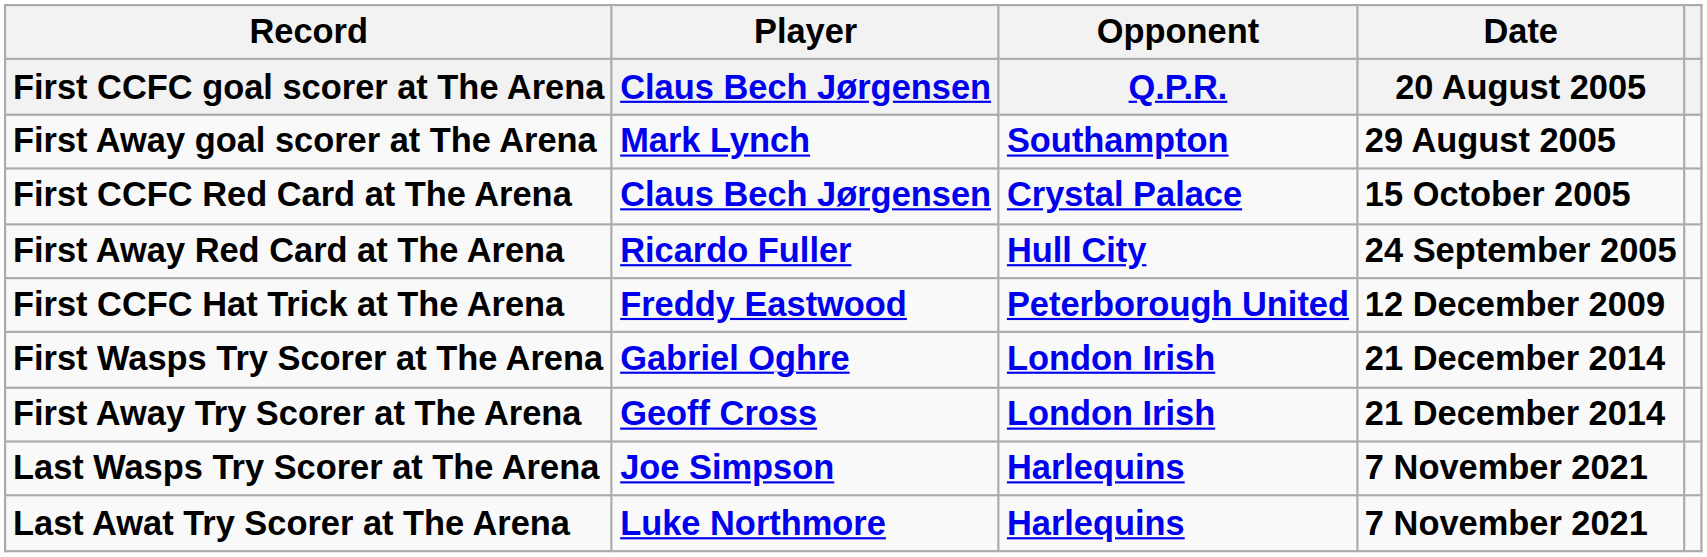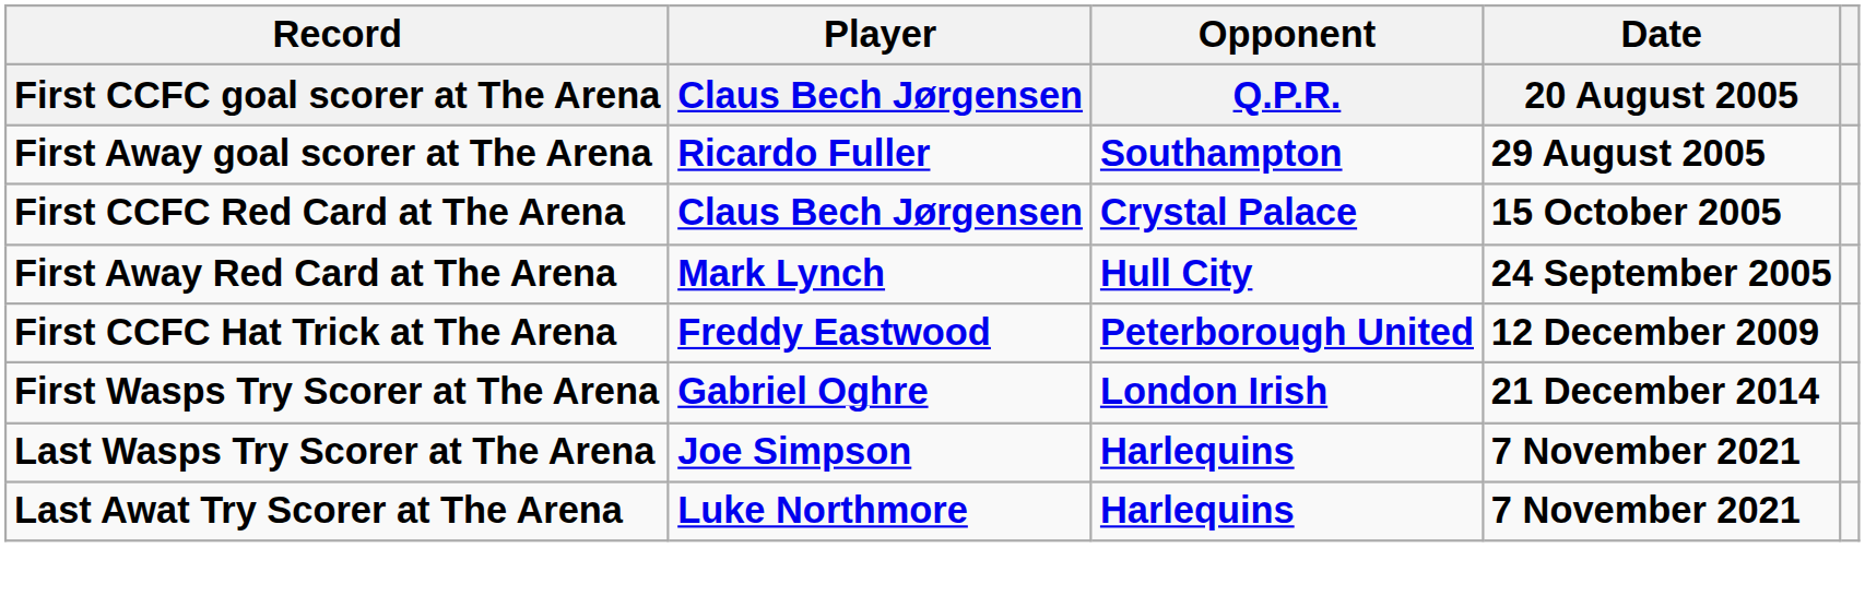First Away goal scorer at The Arena | Player / Claus Bech Jørgensen: Mark Lynch -> Ricardo Fuller
First Away Red Card at The Arena | Player / Claus Bech Jørgensen: Ricardo Fuller -> Mark Lynch
- row: First Away Try Scorer at The Arena | Geoff Cross | London Irish | 21 December 2014
